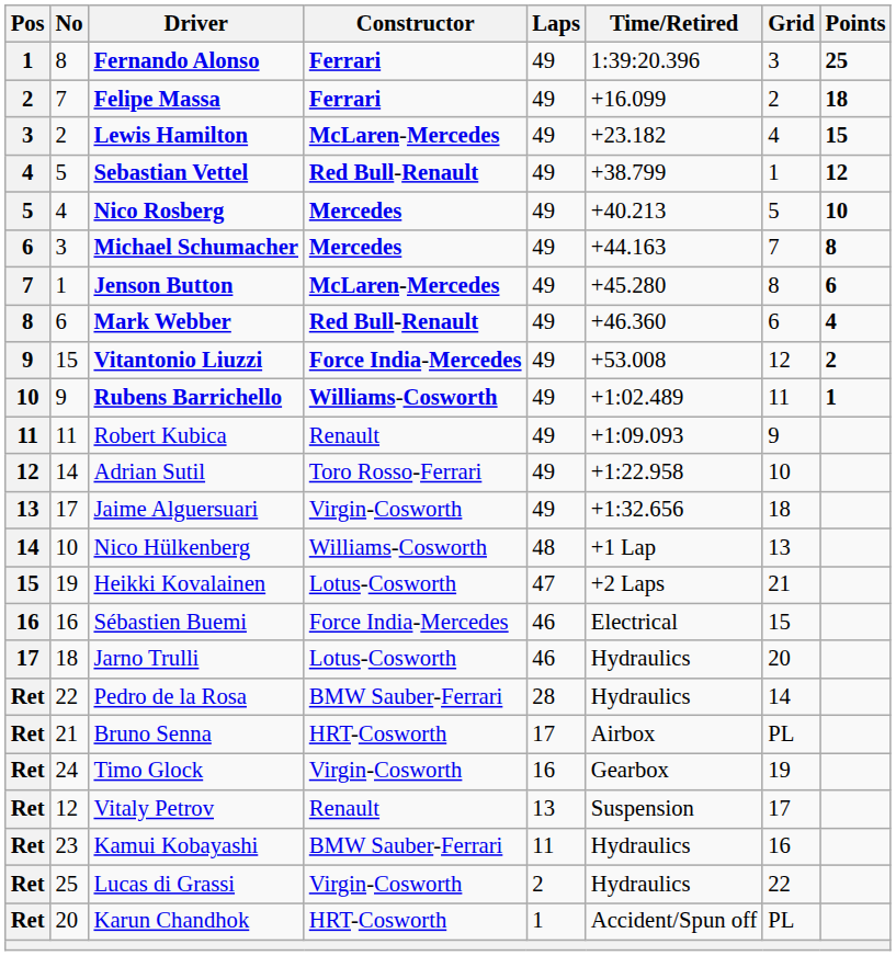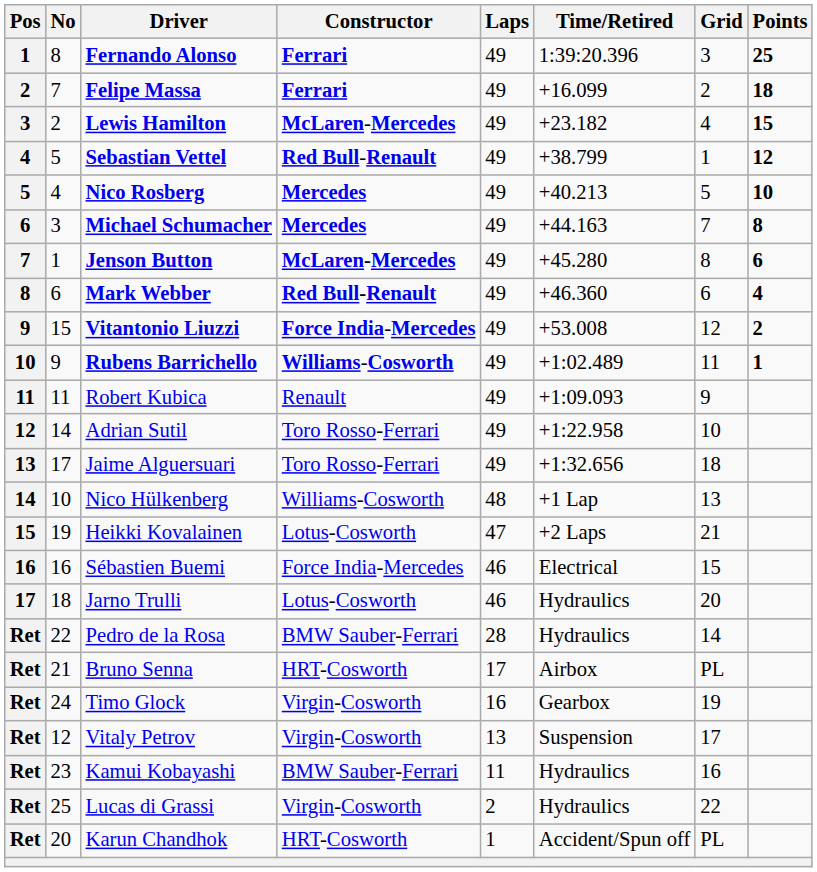Jaime Alguersuari | Constructor: Virgin-Cosworth -> Toro Rosso-Ferrari
Vitaly Petrov | Constructor: Renault -> Virgin-Cosworth
